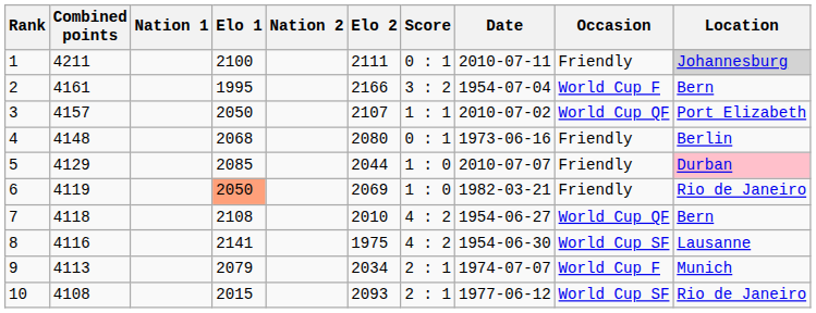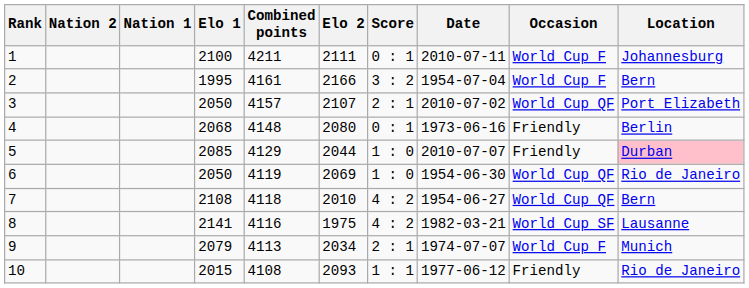columns swapped: Combined points <-> Nation 2
1 | Occasion: Friendly -> World Cup F
1 | Location: lightgrey background -> no background
3 | Score: 1 : 1 -> 2 : 1
6 | Elo 1: lightsalmon background -> no background
6 | Date: 1982-03-21 -> 1954-06-30
6 | Occasion: Friendly -> World Cup QF
8 | Date: 1954-06-30 -> 1982-03-21
10 | Score: 2 : 1 -> 1 : 1
10 | Occasion: World Cup SF -> Friendly
